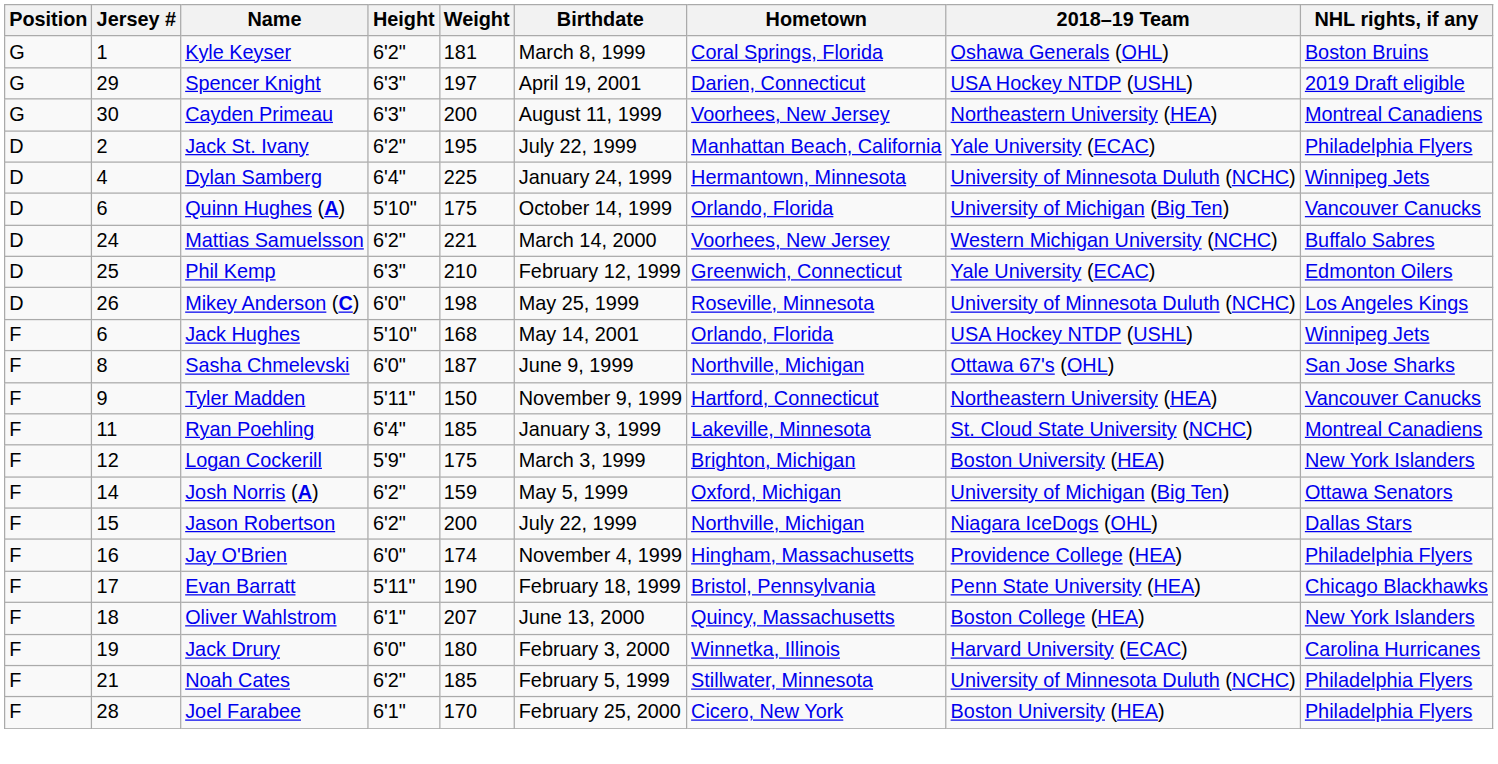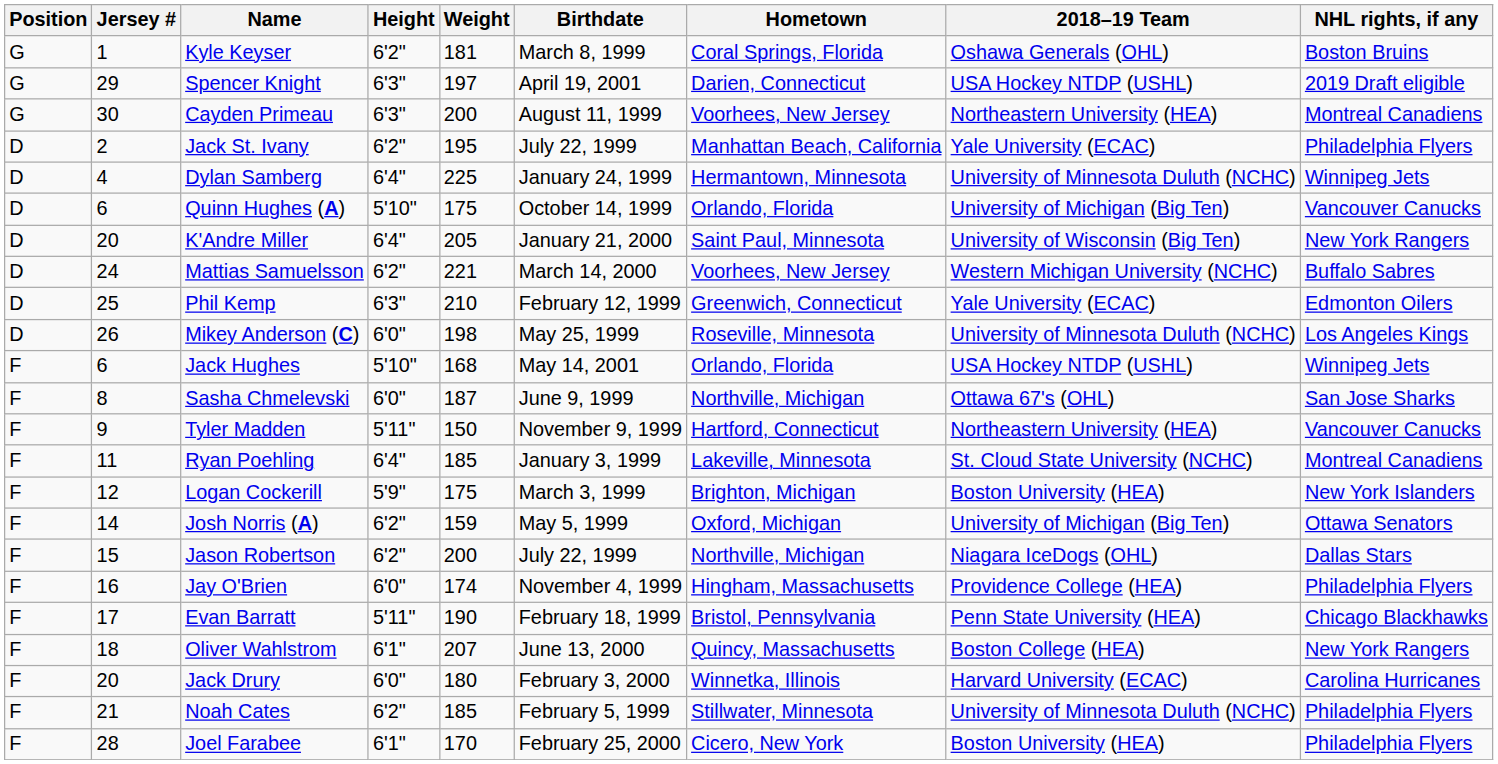+ row: D | 20 | K'Andre Miller | 6'4" | 205 | January 21, 2000 | Saint Paul, Minnesota | University of Wisconsin (Big Ten) | New York Rangers
Oliver Wahlstrom | NHL rights, if any: New York Islanders -> New York Rangers
Jack Drury | Jersey #: 19 -> 20
